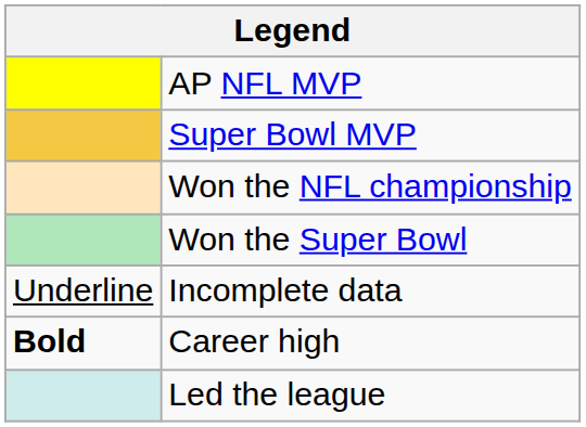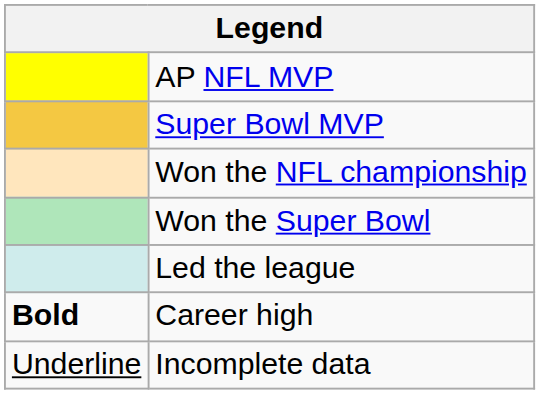rows swapped: Led the league <-> Incomplete data
